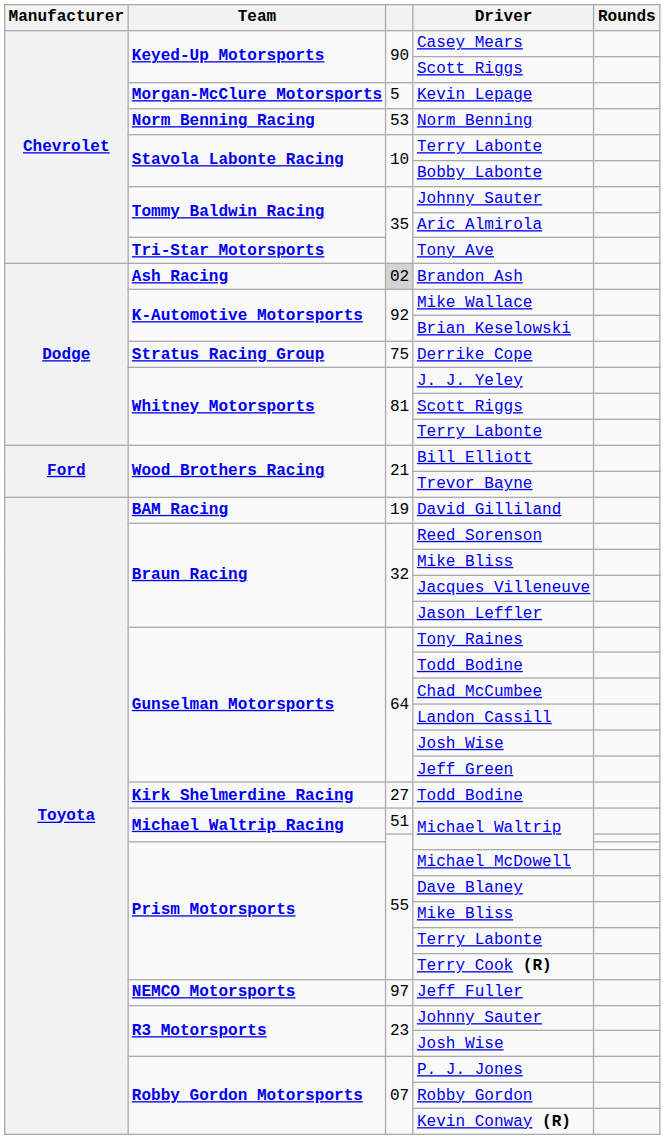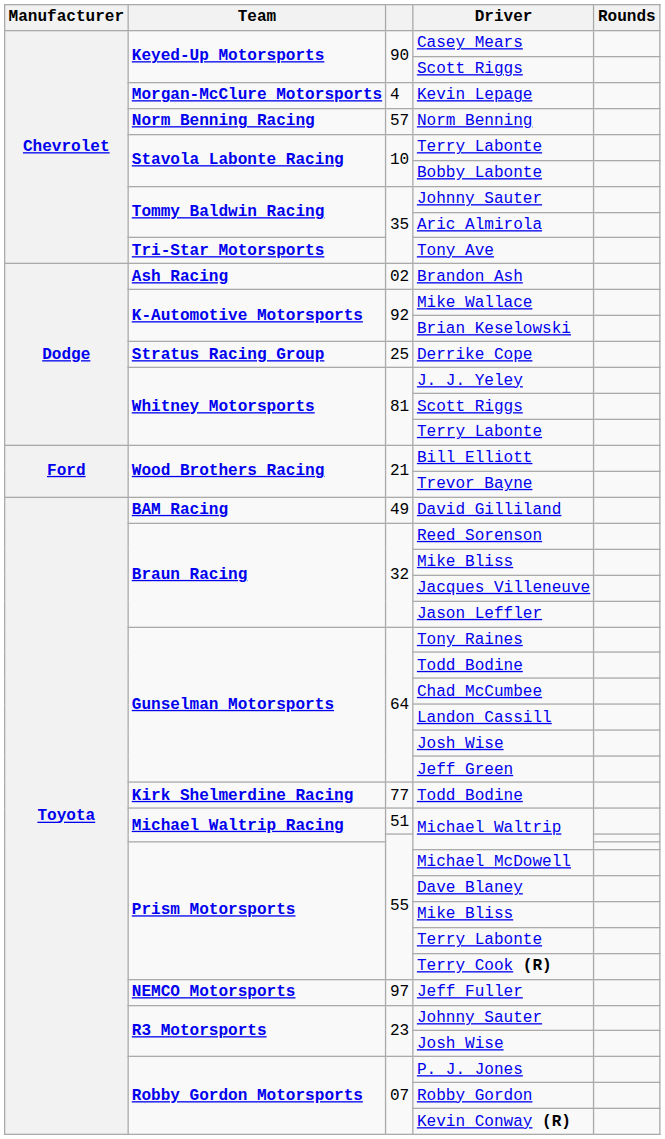Kevin Lepage | column 3: 5 -> 4
Norm Benning | column 3: 53 -> 57
Brandon Ash | column 3: lightgrey background -> no background
Derrike Cope | column 3: 75 -> 25
David Gilliland | column 3: 19 -> 49
Kirk Shelmerdine Racing / Todd Bodine | column 3: 27 -> 77
